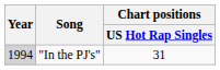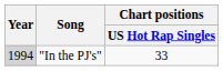"In the PJ's" | Chart positions / US Hot Rap Singles: 31 -> 33
